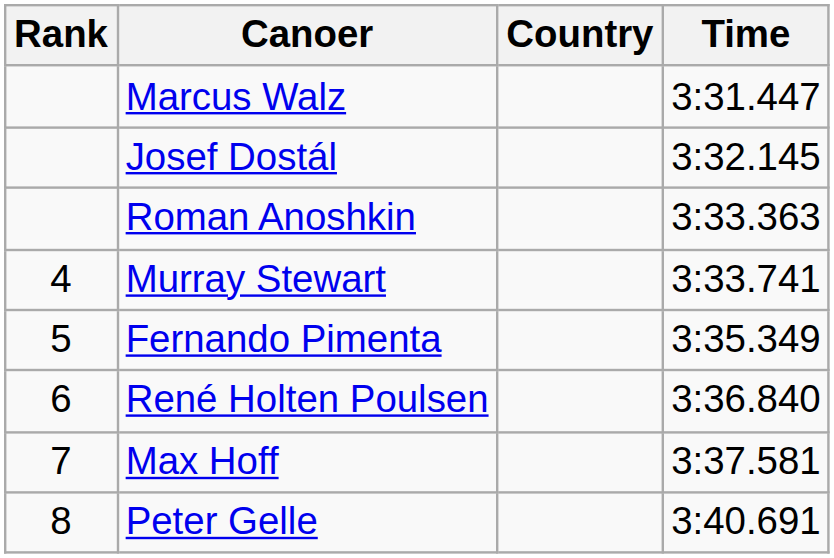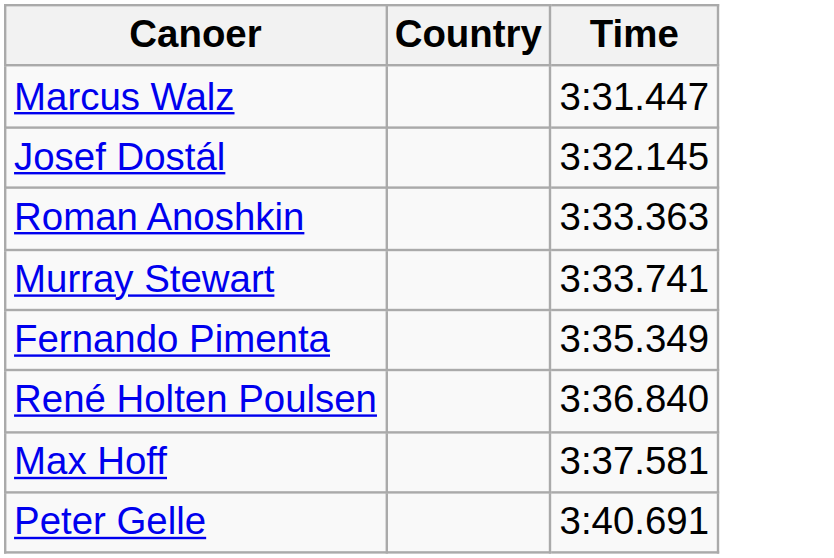- column: Rank | 4 | 5 | 6 | 7 | 8
